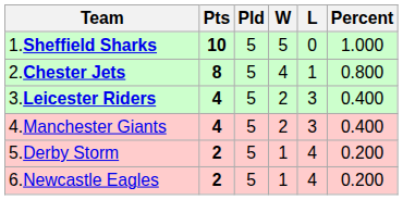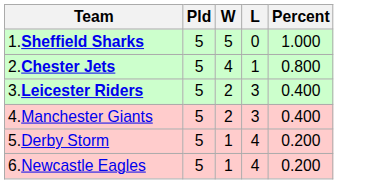- column: Pts | 10 | 8 | 4 | 4 | 2 | 2
